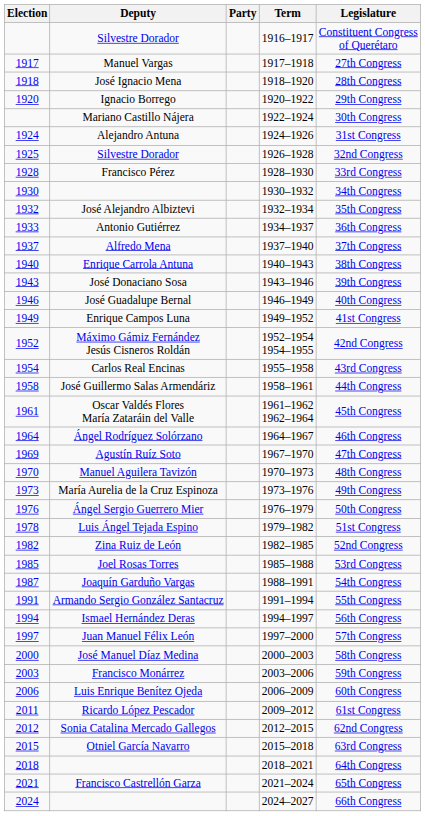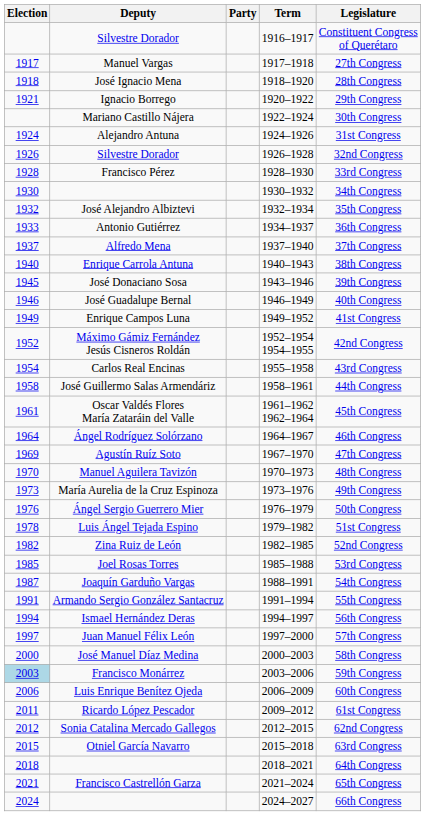Ignacio Borrego | Election: 1920 -> 1921
Silvestre Dorador / 1926–1928 | Election: 1925 -> 1926
José Donaciano Sosa | Election: 1943 -> 1945
Francisco Monárrez | Election: no background -> lightblue background
